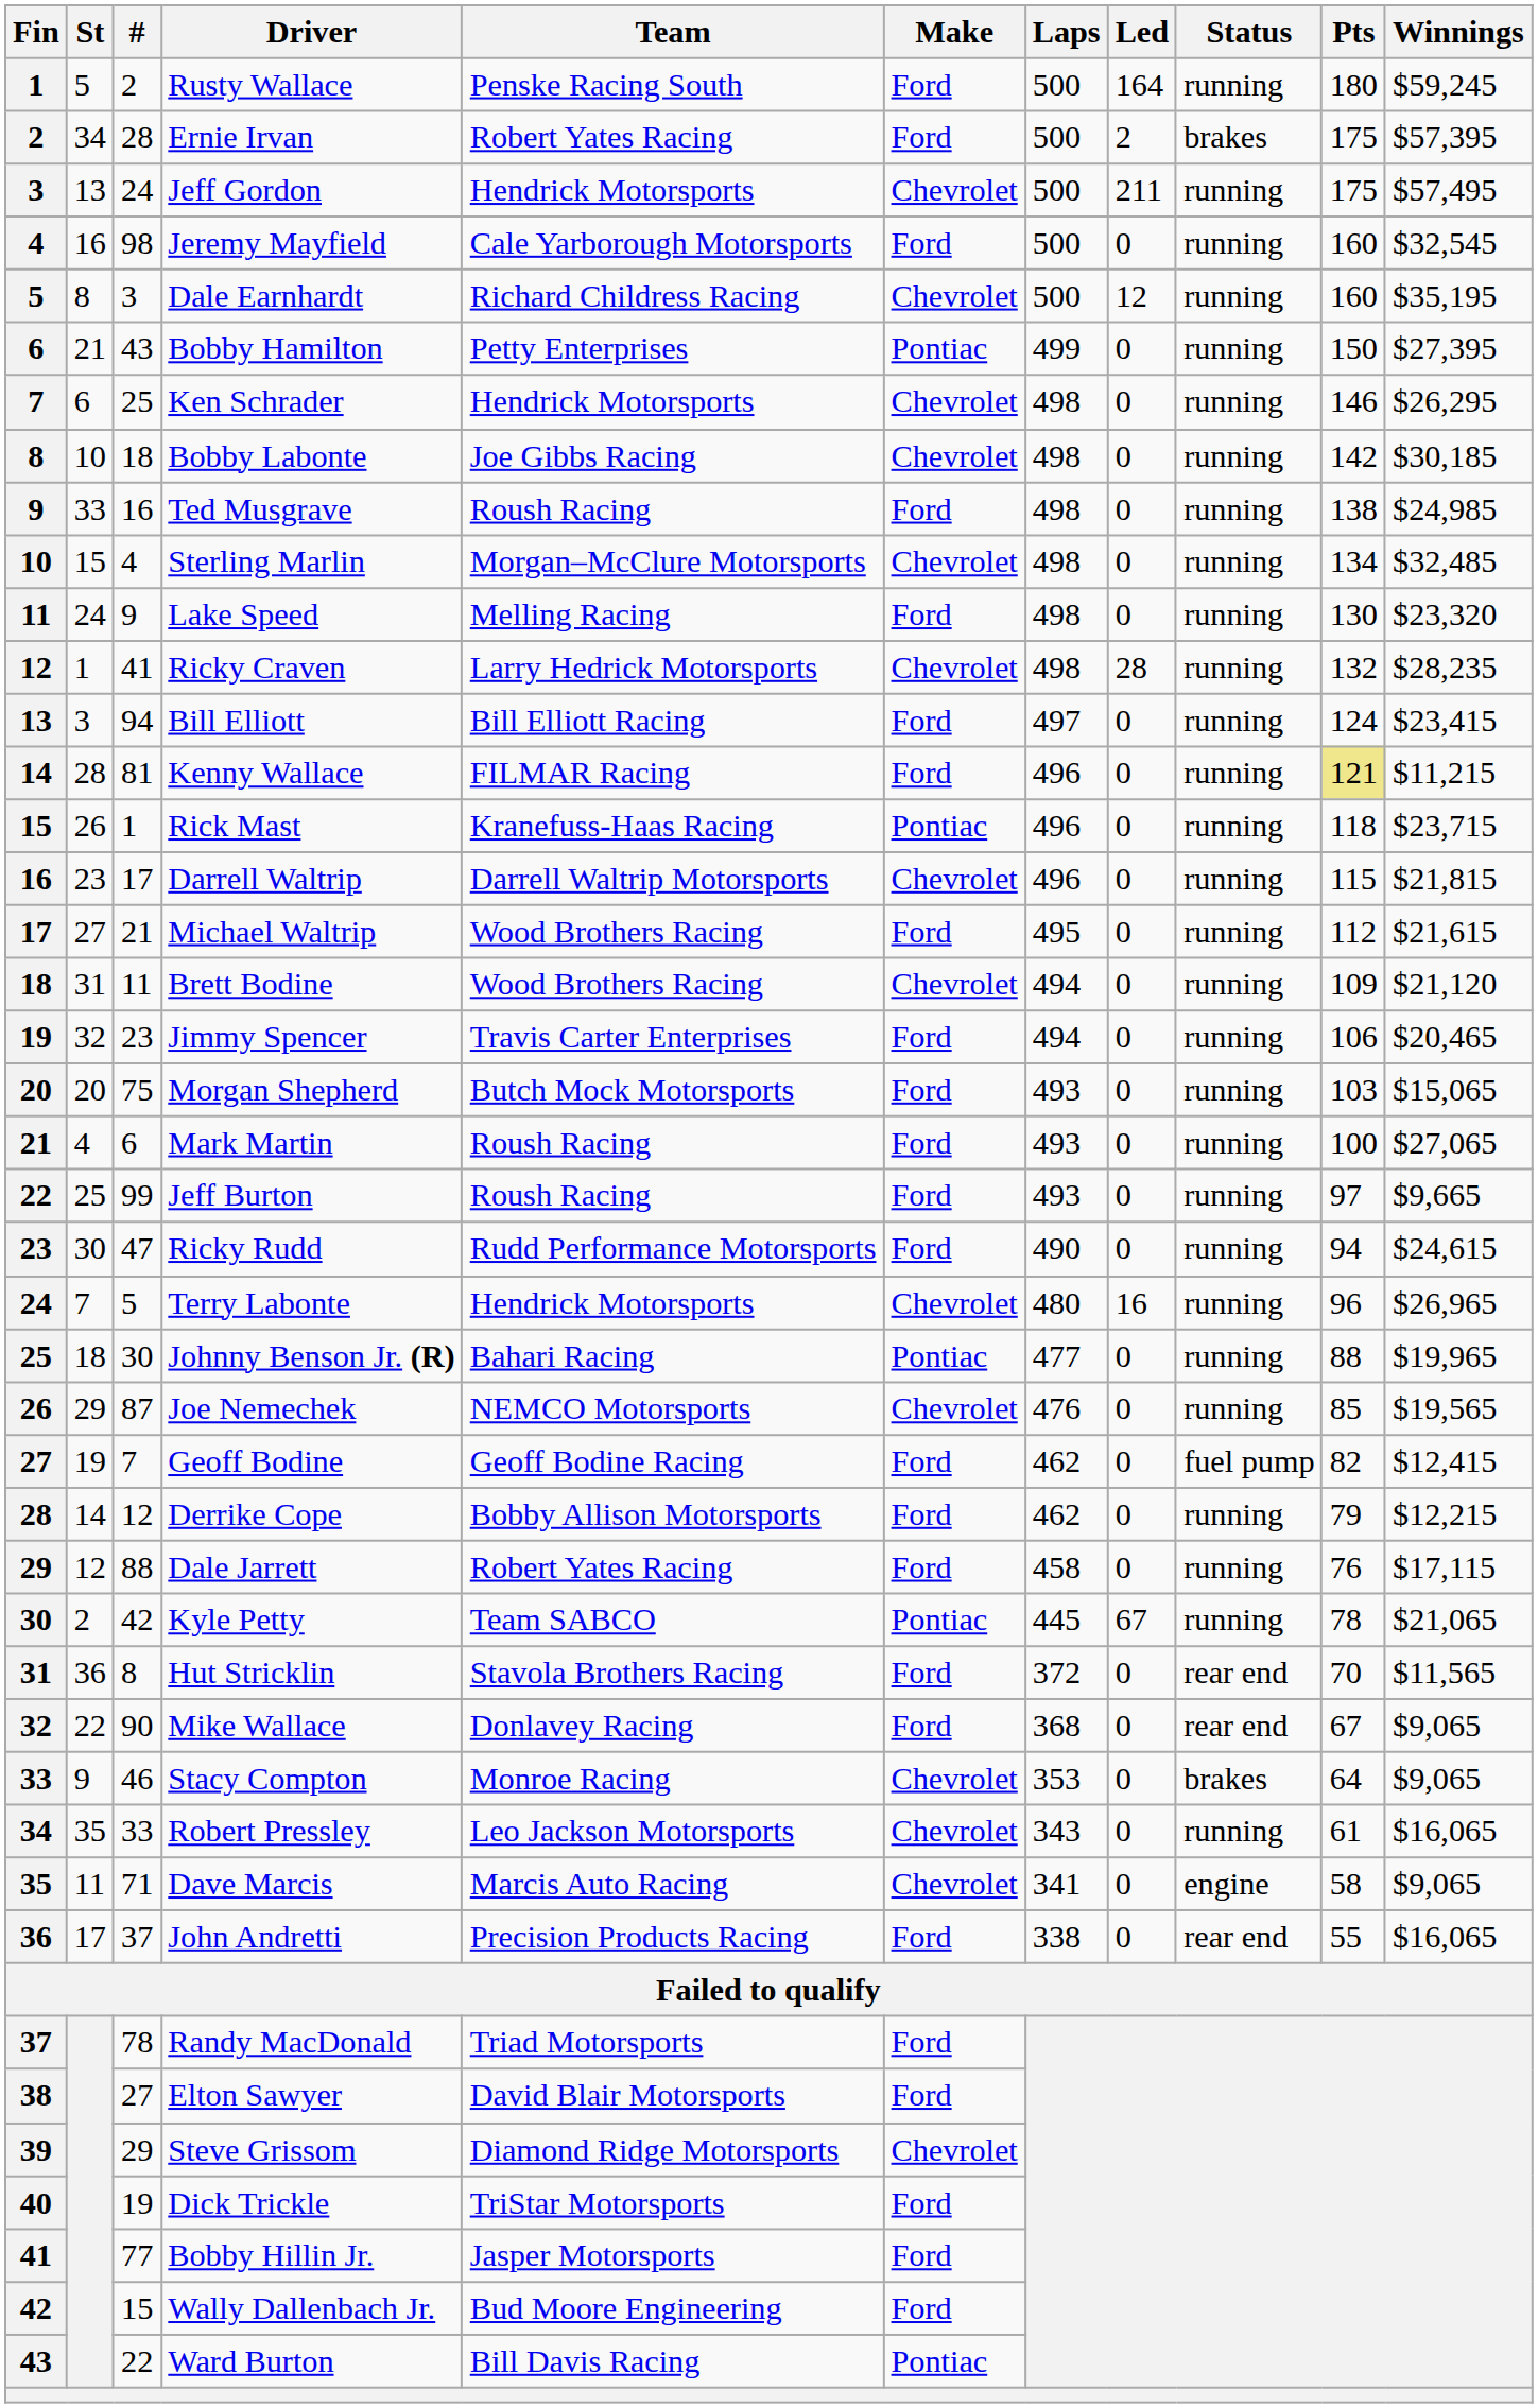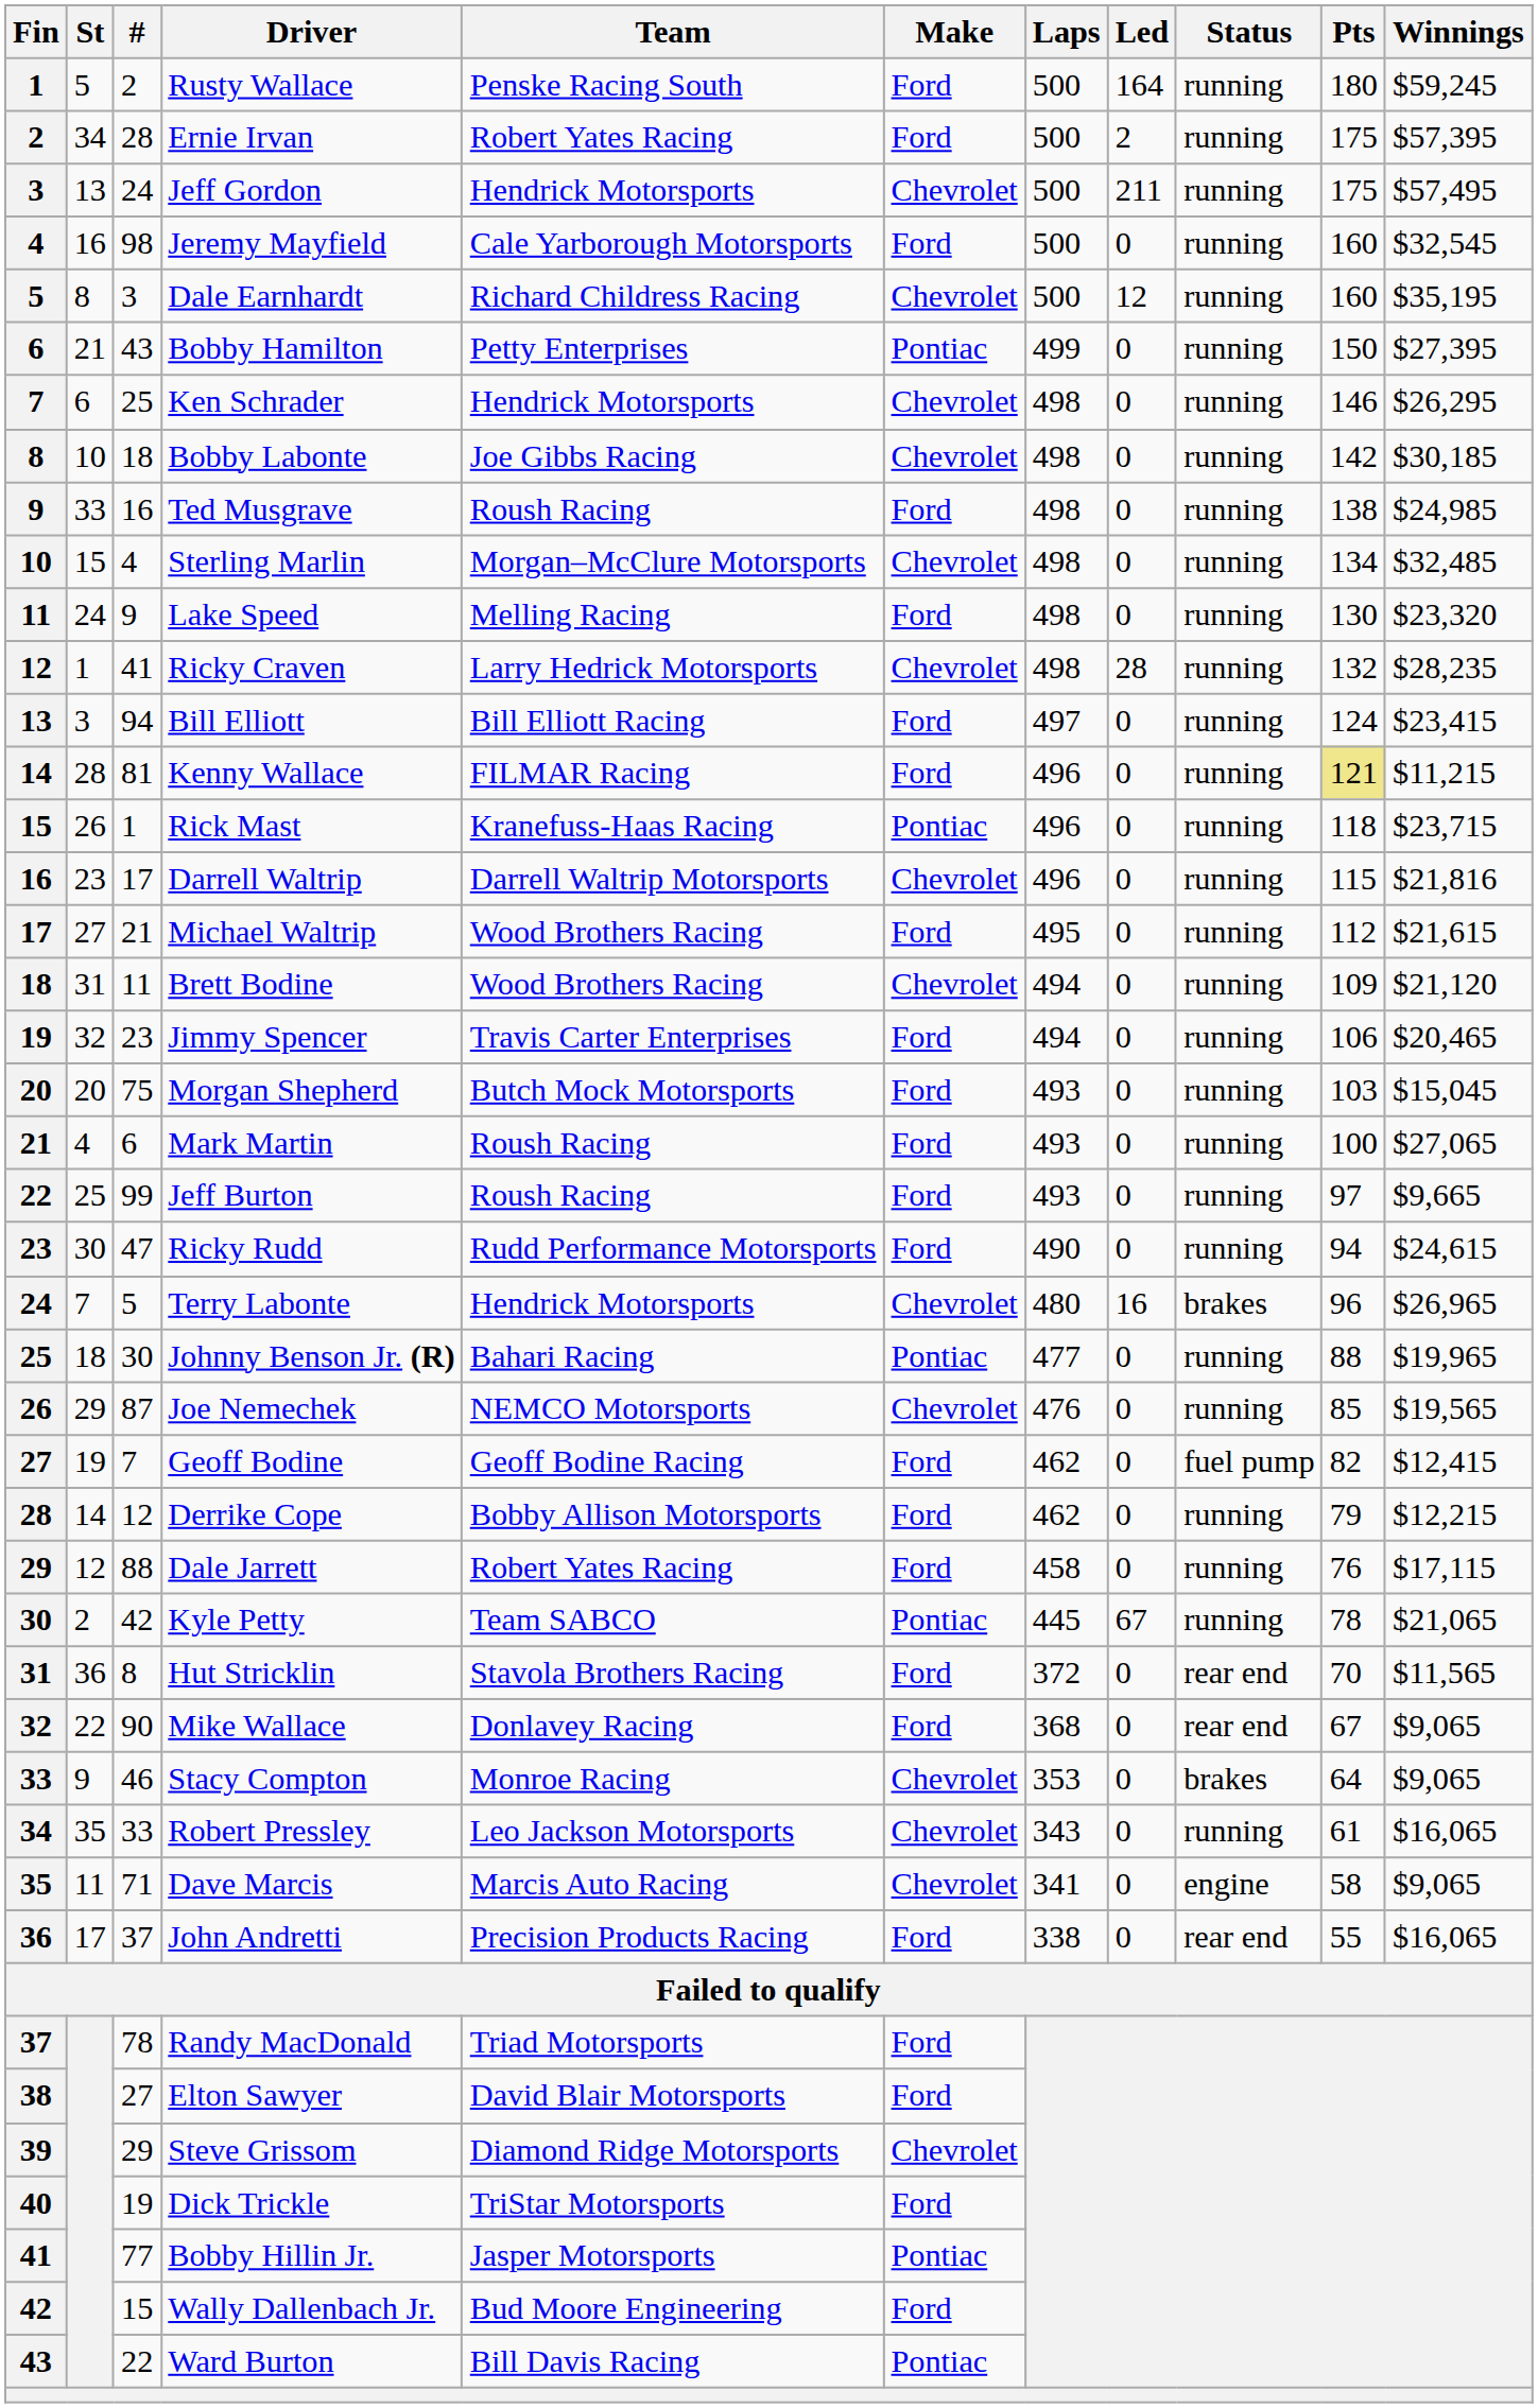Ernie Irvan | Status: brakes -> running
Darrell Waltrip | Winnings: $21,815 -> $21,816
Morgan Shepherd | Winnings: $15,065 -> $15,045
Terry Labonte | Status: running -> brakes
Bobby Hillin Jr. | Make: Ford -> Pontiac
